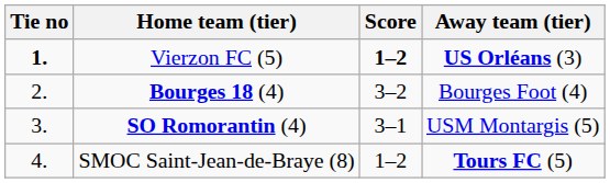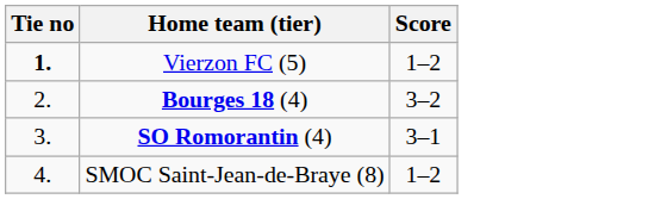- column: Away team (tier) | US Orléans (3) | Bourges Foot (4) | USM Montargis (5) | Tours FC (5)
Vierzon FC (5) | Score: bold -> normal
